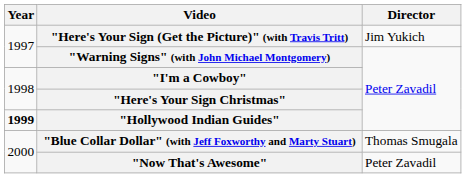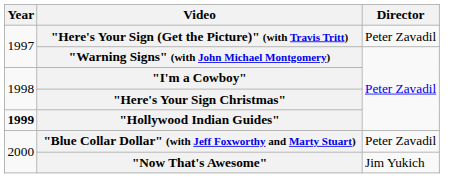"Here's Your Sign (Get the Picture)" (with Travis Tritt) | Director: Jim Yukich -> Peter Zavadil
"Blue Collar Dollar" (with Jeff Foxworthy and Marty Stuart) | Director: Thomas Smugala -> Peter Zavadil
"Now That's Awesome" | Director: Peter Zavadil -> Jim Yukich
